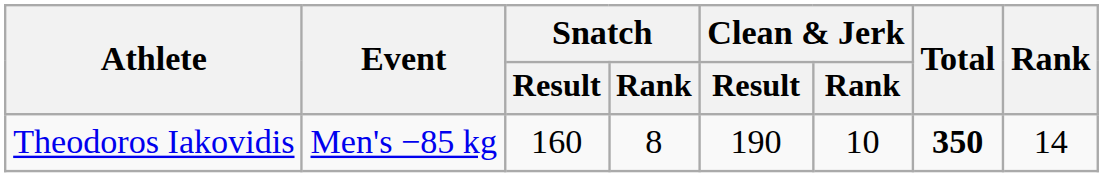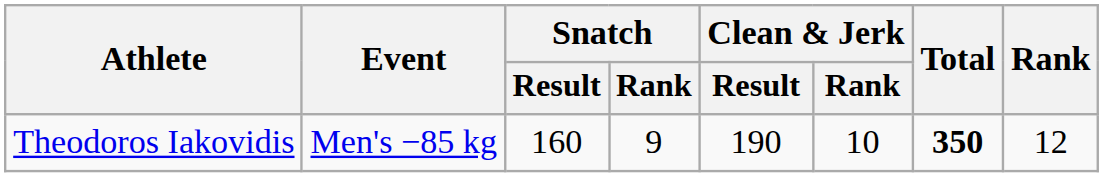Theodoros Iakovidis | Snatch / Rank: 8 -> 9
Theodoros Iakovidis | Rank: 14 -> 12
